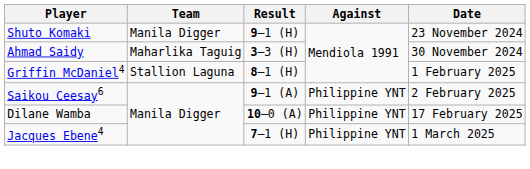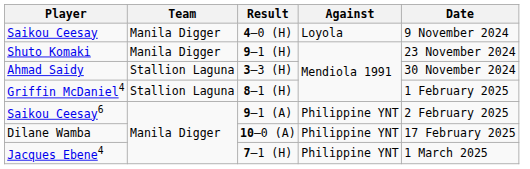+ row: Saikou Ceesay | Manila Digger | 4–0 (H) | Loyola | 9 November 2024
Ahmad Saidy | Team: Maharlika Taguig -> Stallion Laguna
